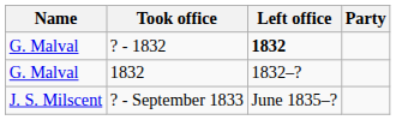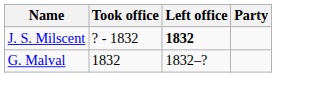? - 1832 | Name: G. Malval -> J. S. Milscent
- row: J. S. Milscent | ? - September 1833 | June 1835–?
